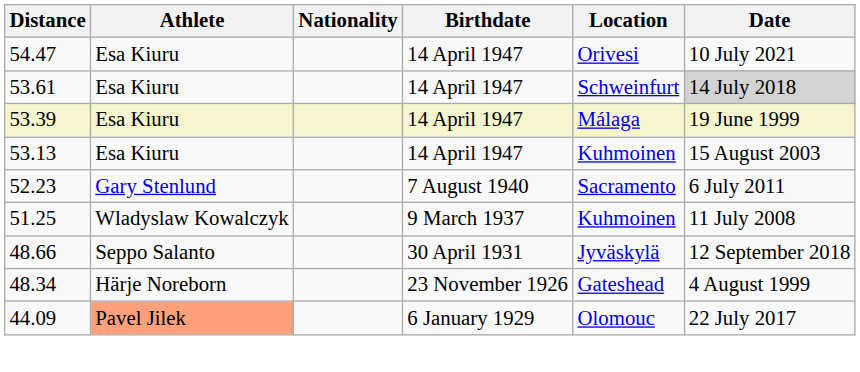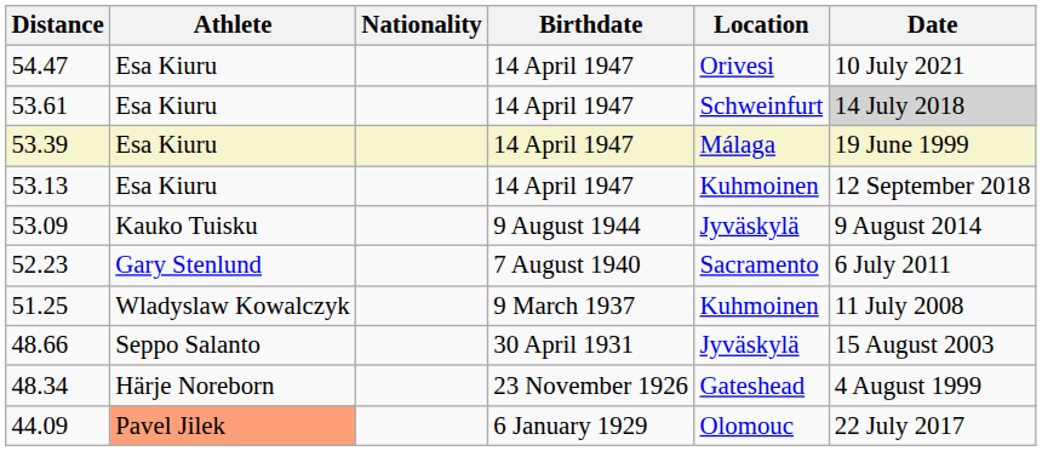53.13 | Date: 15 August 2003 -> 12 September 2018
+ row: 53.09 | Kauko Tuisku | 9 August 1944 | Jyväskylä | 9 August 2014
48.66 | Date: 12 September 2018 -> 15 August 2003
